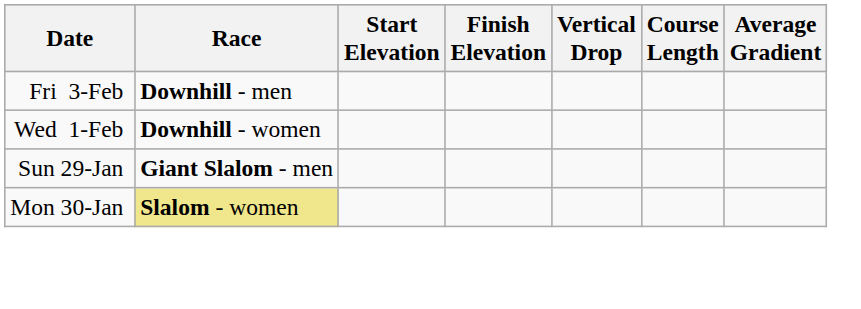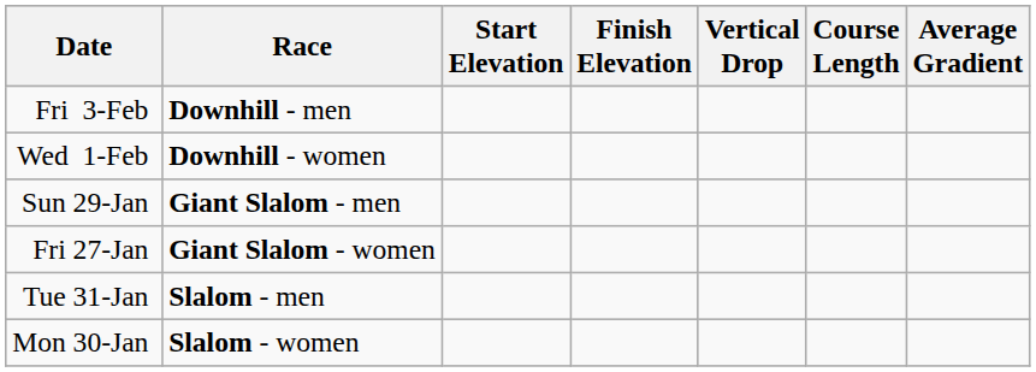+ row: Fri 27-Jan | Giant Slalom - women
+ row: Tue 31-Jan | Slalom - men
Mon 30-Jan | Race: khaki background -> no background
